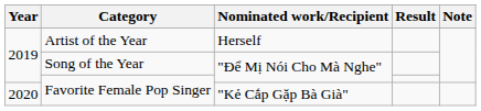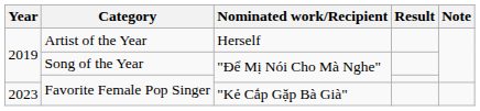Favorite Female Pop Singer / "Kẻ Cắp Gặp Bà Già" | Year: 2020 -> 2023
